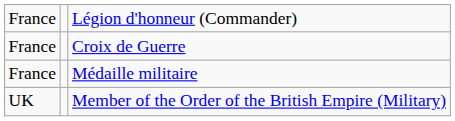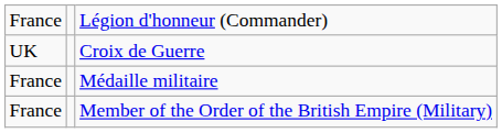Croix de Guerre | column 1: France -> UK
Member of the Order of the British Empire (Military) | column 1: UK -> France
